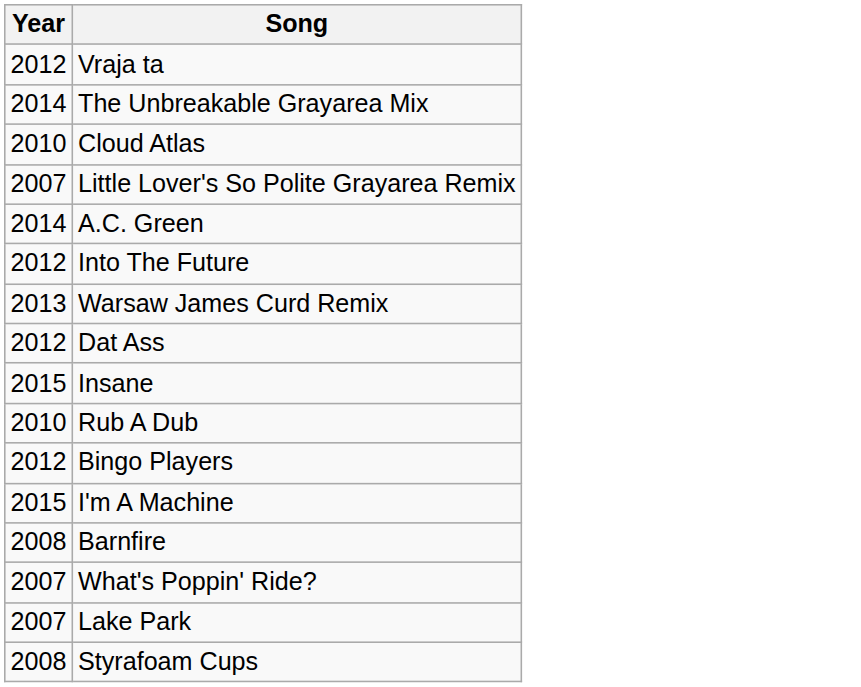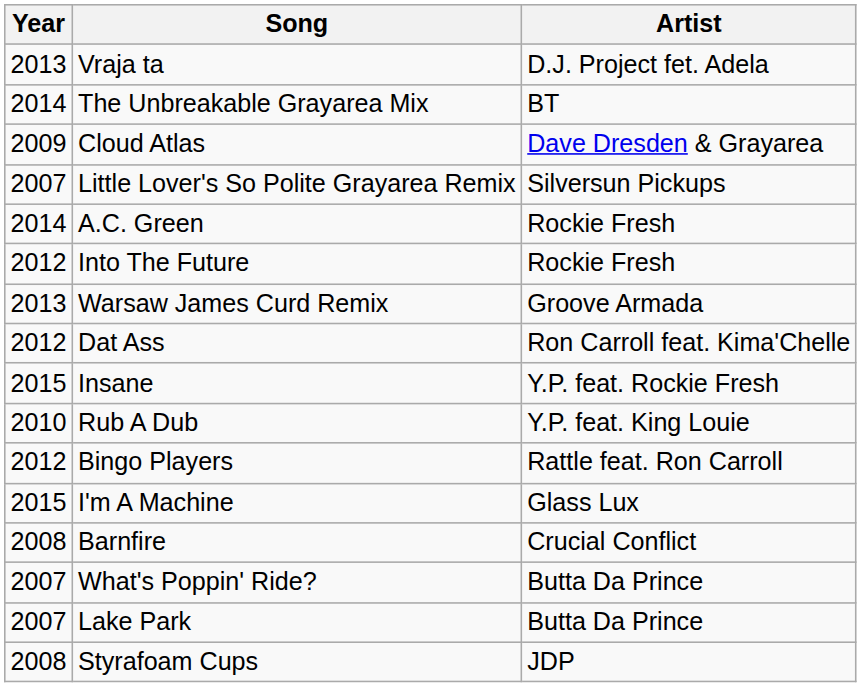+ column: Artist | D.J. Project fet. Adela | BT | Dave Dresden & Grayarea | Silversun Pickups | Rockie Fresh | Rockie Fresh | Groove Armada | Ron Carroll feat. Kima'Chelle | Y.P. feat. Rockie Fresh | Y.P. feat. King Louie | Rattle feat. Ron Carroll | Glass Lux | Crucial Conflict | Butta Da Prince | Butta Da Prince | JDP
Vraja ta | Year: 2012 -> 2013
Cloud Atlas | Year: 2010 -> 2009
